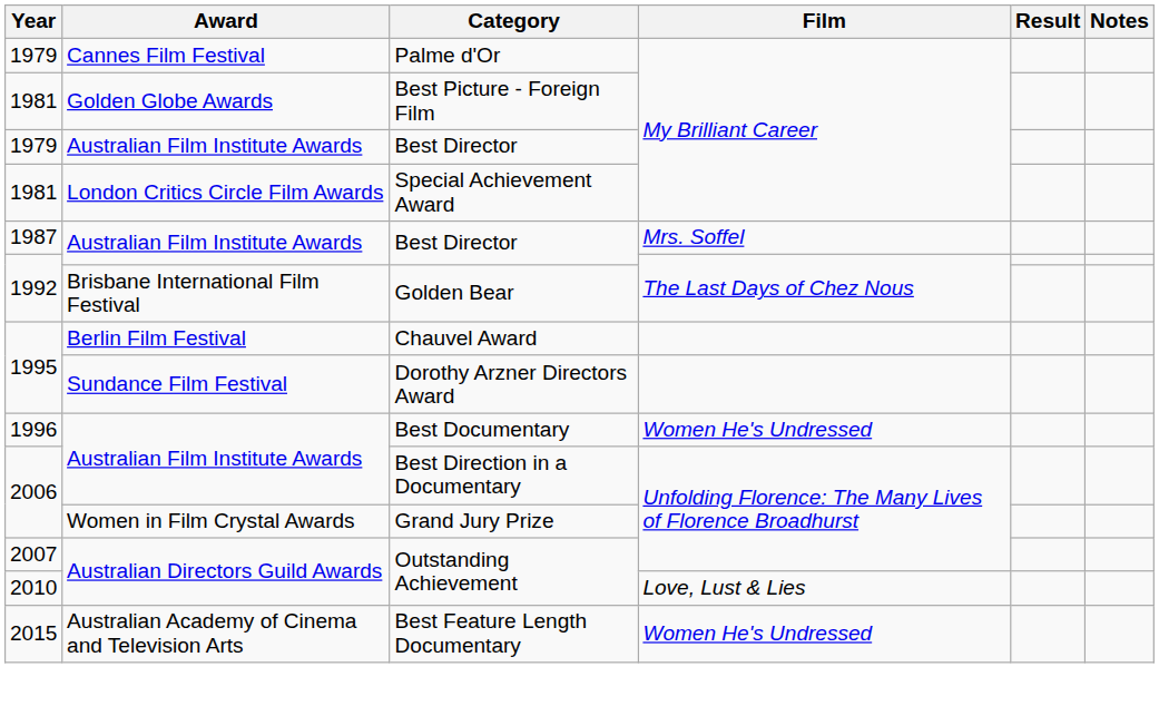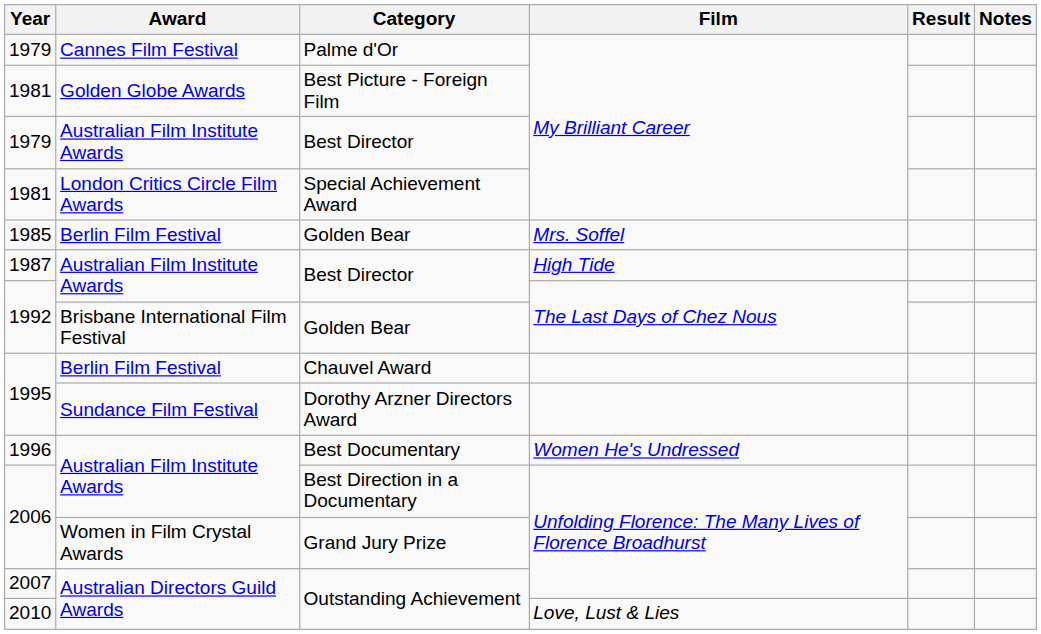+ row: 1985 | Berlin Film Festival | Golden Bear | Mrs. Soffel
1987 / Best Director | Film: Mrs. Soffel -> High Tide
- row: 2015 | Australian Academy of Cinema and Television Arts | Best Feature Length Documentary | Women He's Undressed
